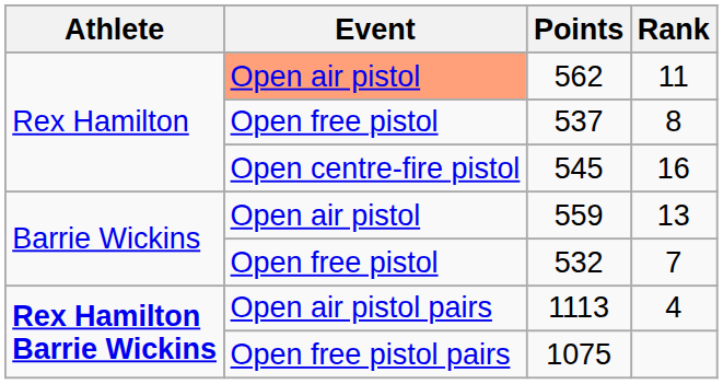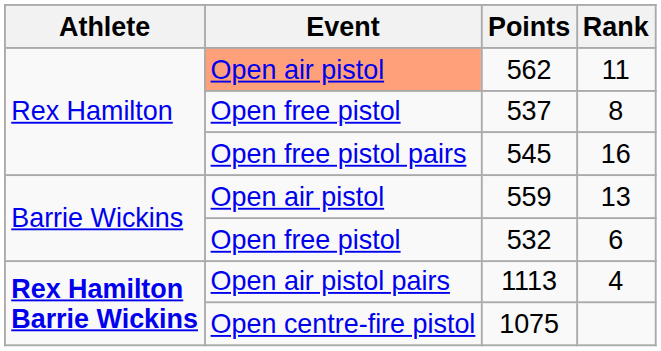545 | Event: Open centre-fire pistol -> Open free pistol pairs
532 | Rank: 7 -> 6
1075 | Event: Open free pistol pairs -> Open centre-fire pistol
